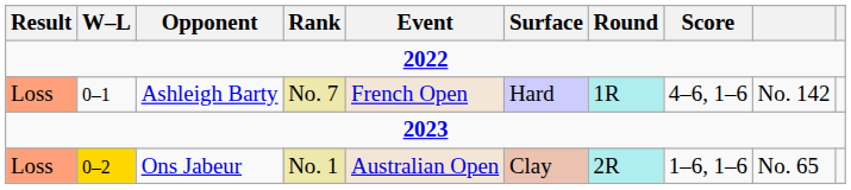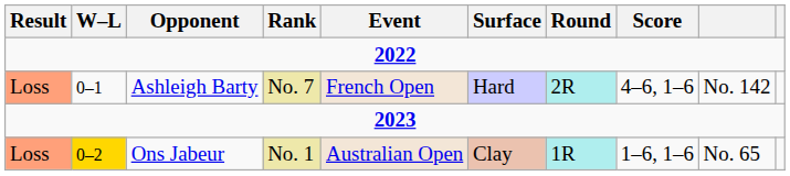Ashleigh Barty | Round: 1R -> 2R
Ons Jabeur | Round: 2R -> 1R
